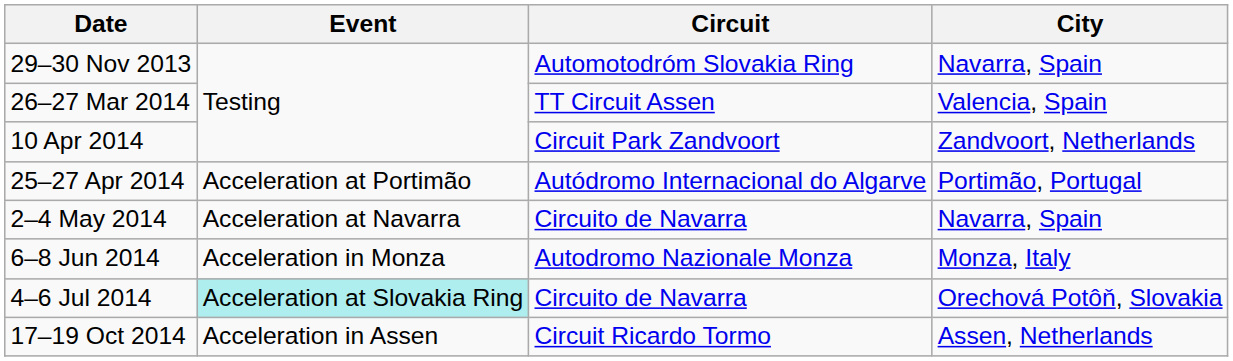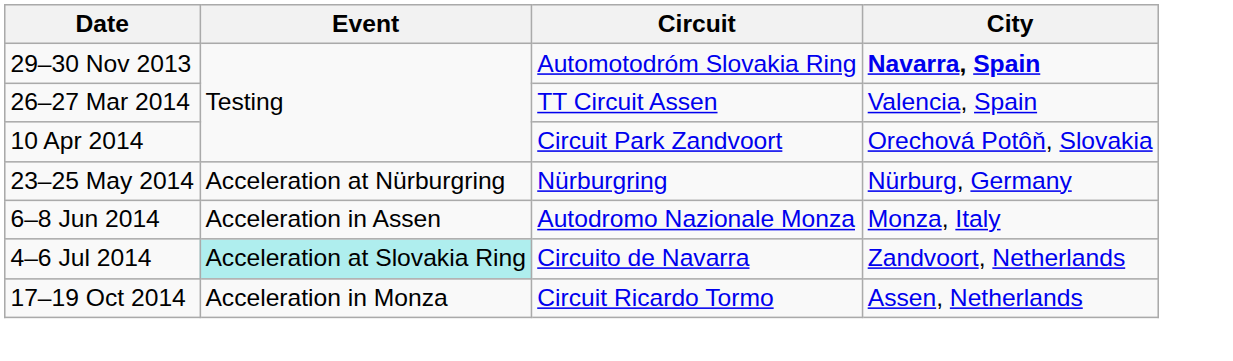29–30 Nov 2013 | City: normal -> bold
10 Apr 2014 | City: Zandvoort, Netherlands -> Orechová Potôň, Slovakia
- row: 25–27 Apr 2014 | Acceleration at Portimão | Autódromo Internacional do Algarve | Portimão, Portugal
- row: 2–4 May 2014 | Acceleration at Navarra | Circuito de Navarra | Navarra, Spain
+ row: 23–25 May 2014 | Acceleration at Nürburgring | Nürburgring | Nürburg, Germany
6–8 Jun 2014 | Event: Acceleration in Monza -> Acceleration in Assen
4–6 Jul 2014 | City: Orechová Potôň, Slovakia -> Zandvoort, Netherlands
17–19 Oct 2014 | Event: Acceleration in Assen -> Acceleration in Monza
